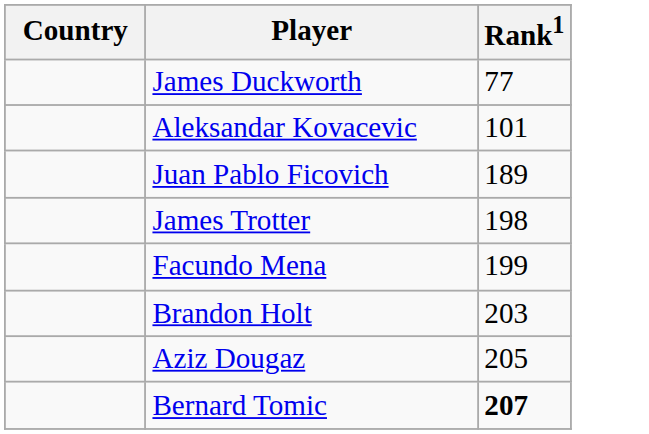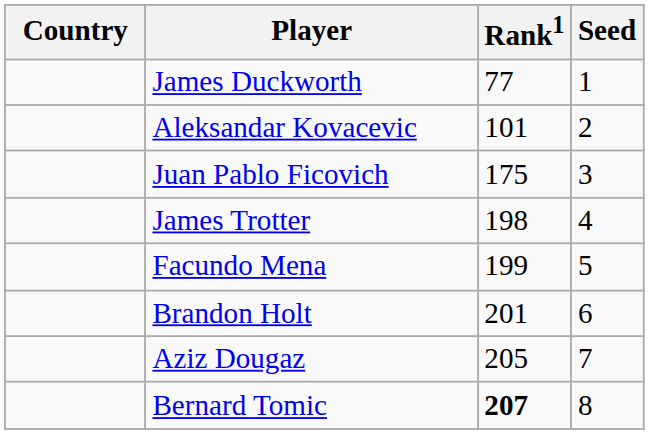+ column: Seed | 1 | 2 | 3 | 4 | 5 | 6 | 7 | 8
Juan Pablo Ficovich | Rank1: 189 -> 175
Brandon Holt | Rank1: 203 -> 201
